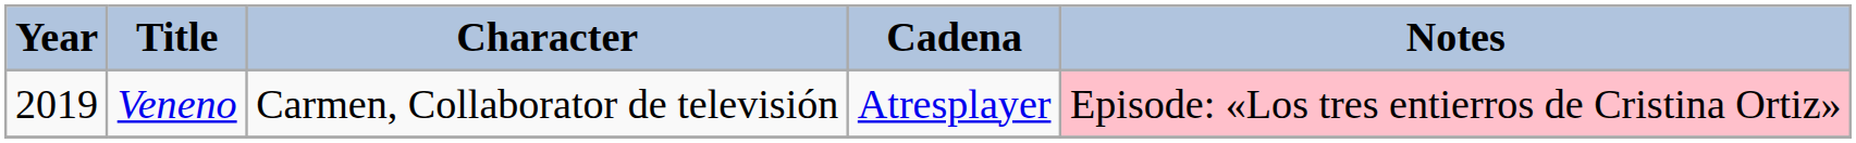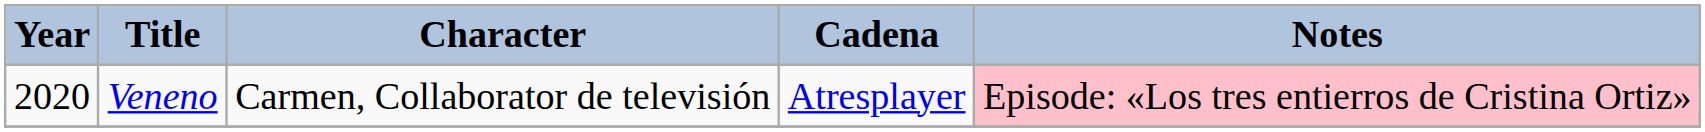Veneno | Year: 2019 -> 2020
